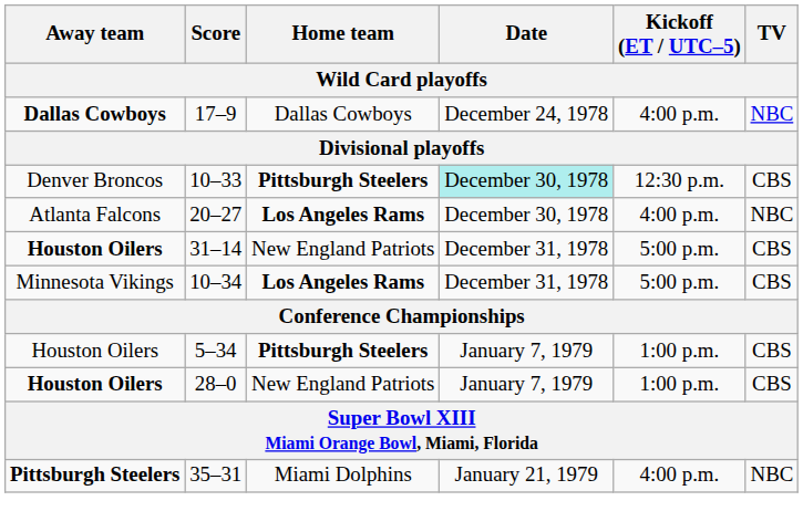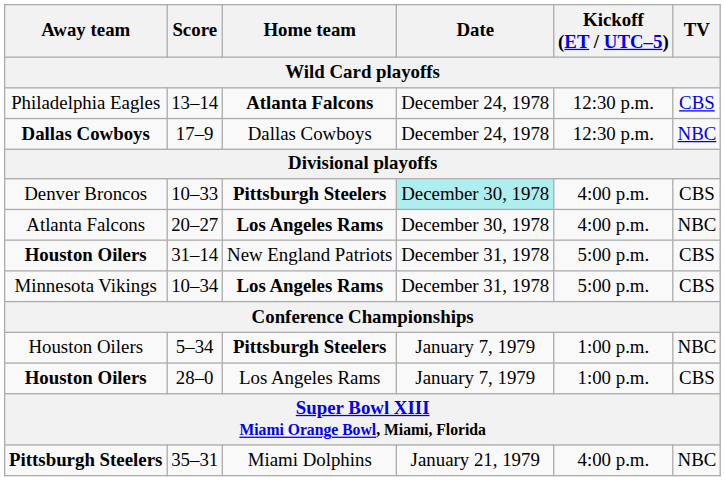+ row: Philadelphia Eagles | 13–14 | Atlanta Falcons | December 24, 1978 | 12:30 p.m. | CBS
17–9 | Kickoff (ET / UTC–5): 4:00 p.m. -> 12:30 p.m.
10–33 | Kickoff (ET / UTC–5): 12:30 p.m. -> 4:00 p.m.
5–34 | TV: CBS -> NBC
28–0 | Home team: New England Patriots -> Los Angeles Rams
